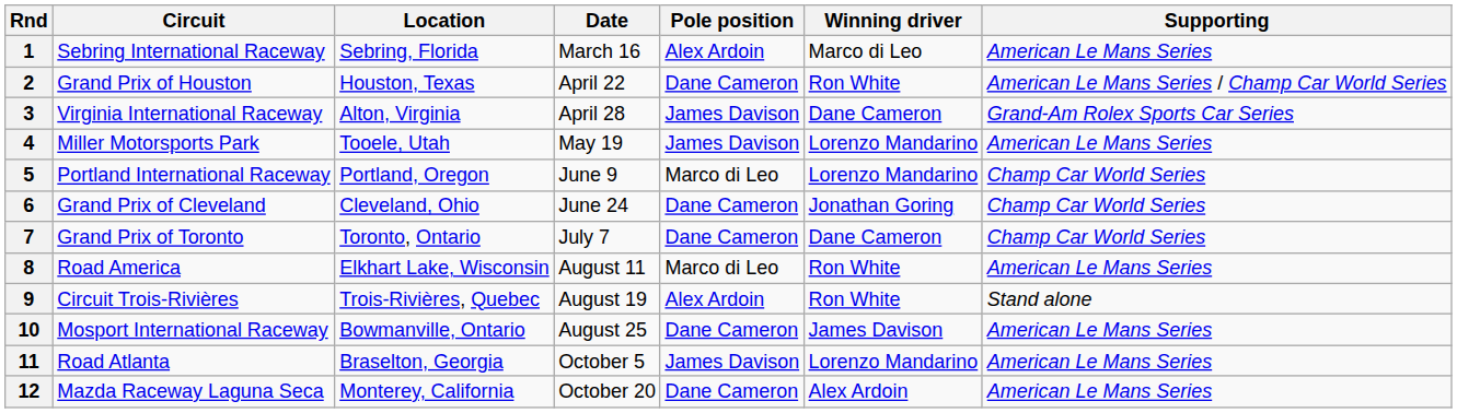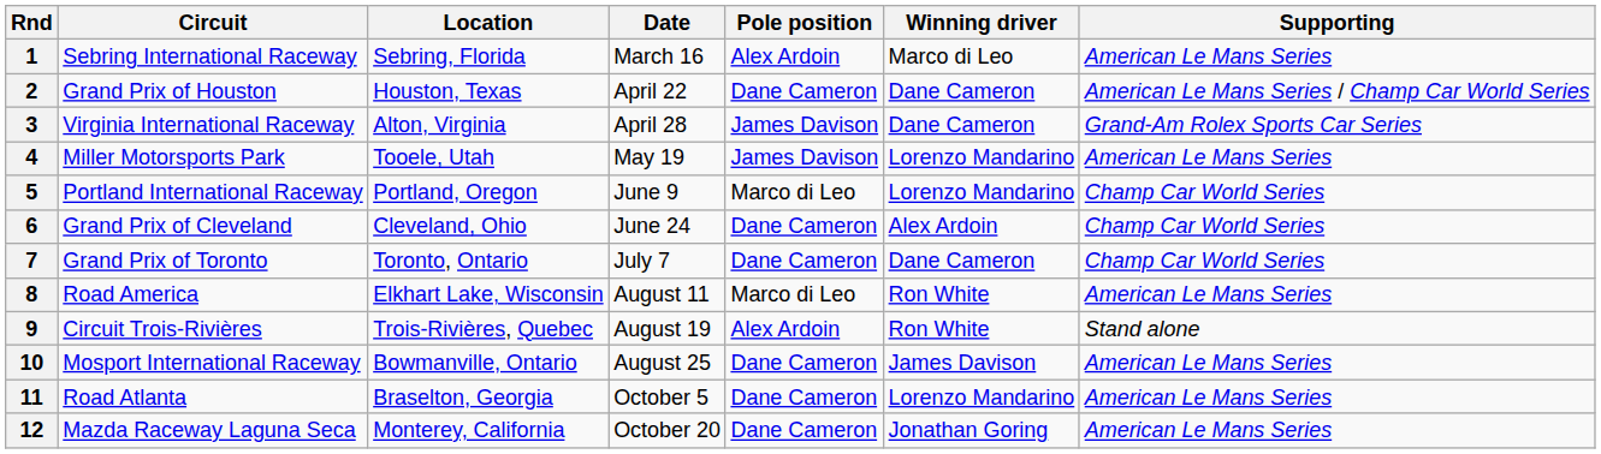2 | Winning driver: Ron White -> Dane Cameron
6 | Winning driver: Jonathan Goring -> Alex Ardoin
11 | Pole position: James Davison -> Dane Cameron
12 | Winning driver: Alex Ardoin -> Jonathan Goring
